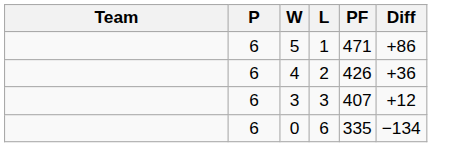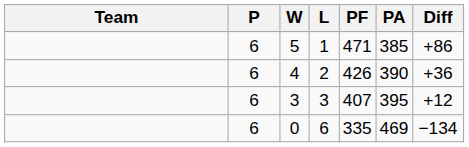+ column: PA | 385 | 390 | 395 | 469
